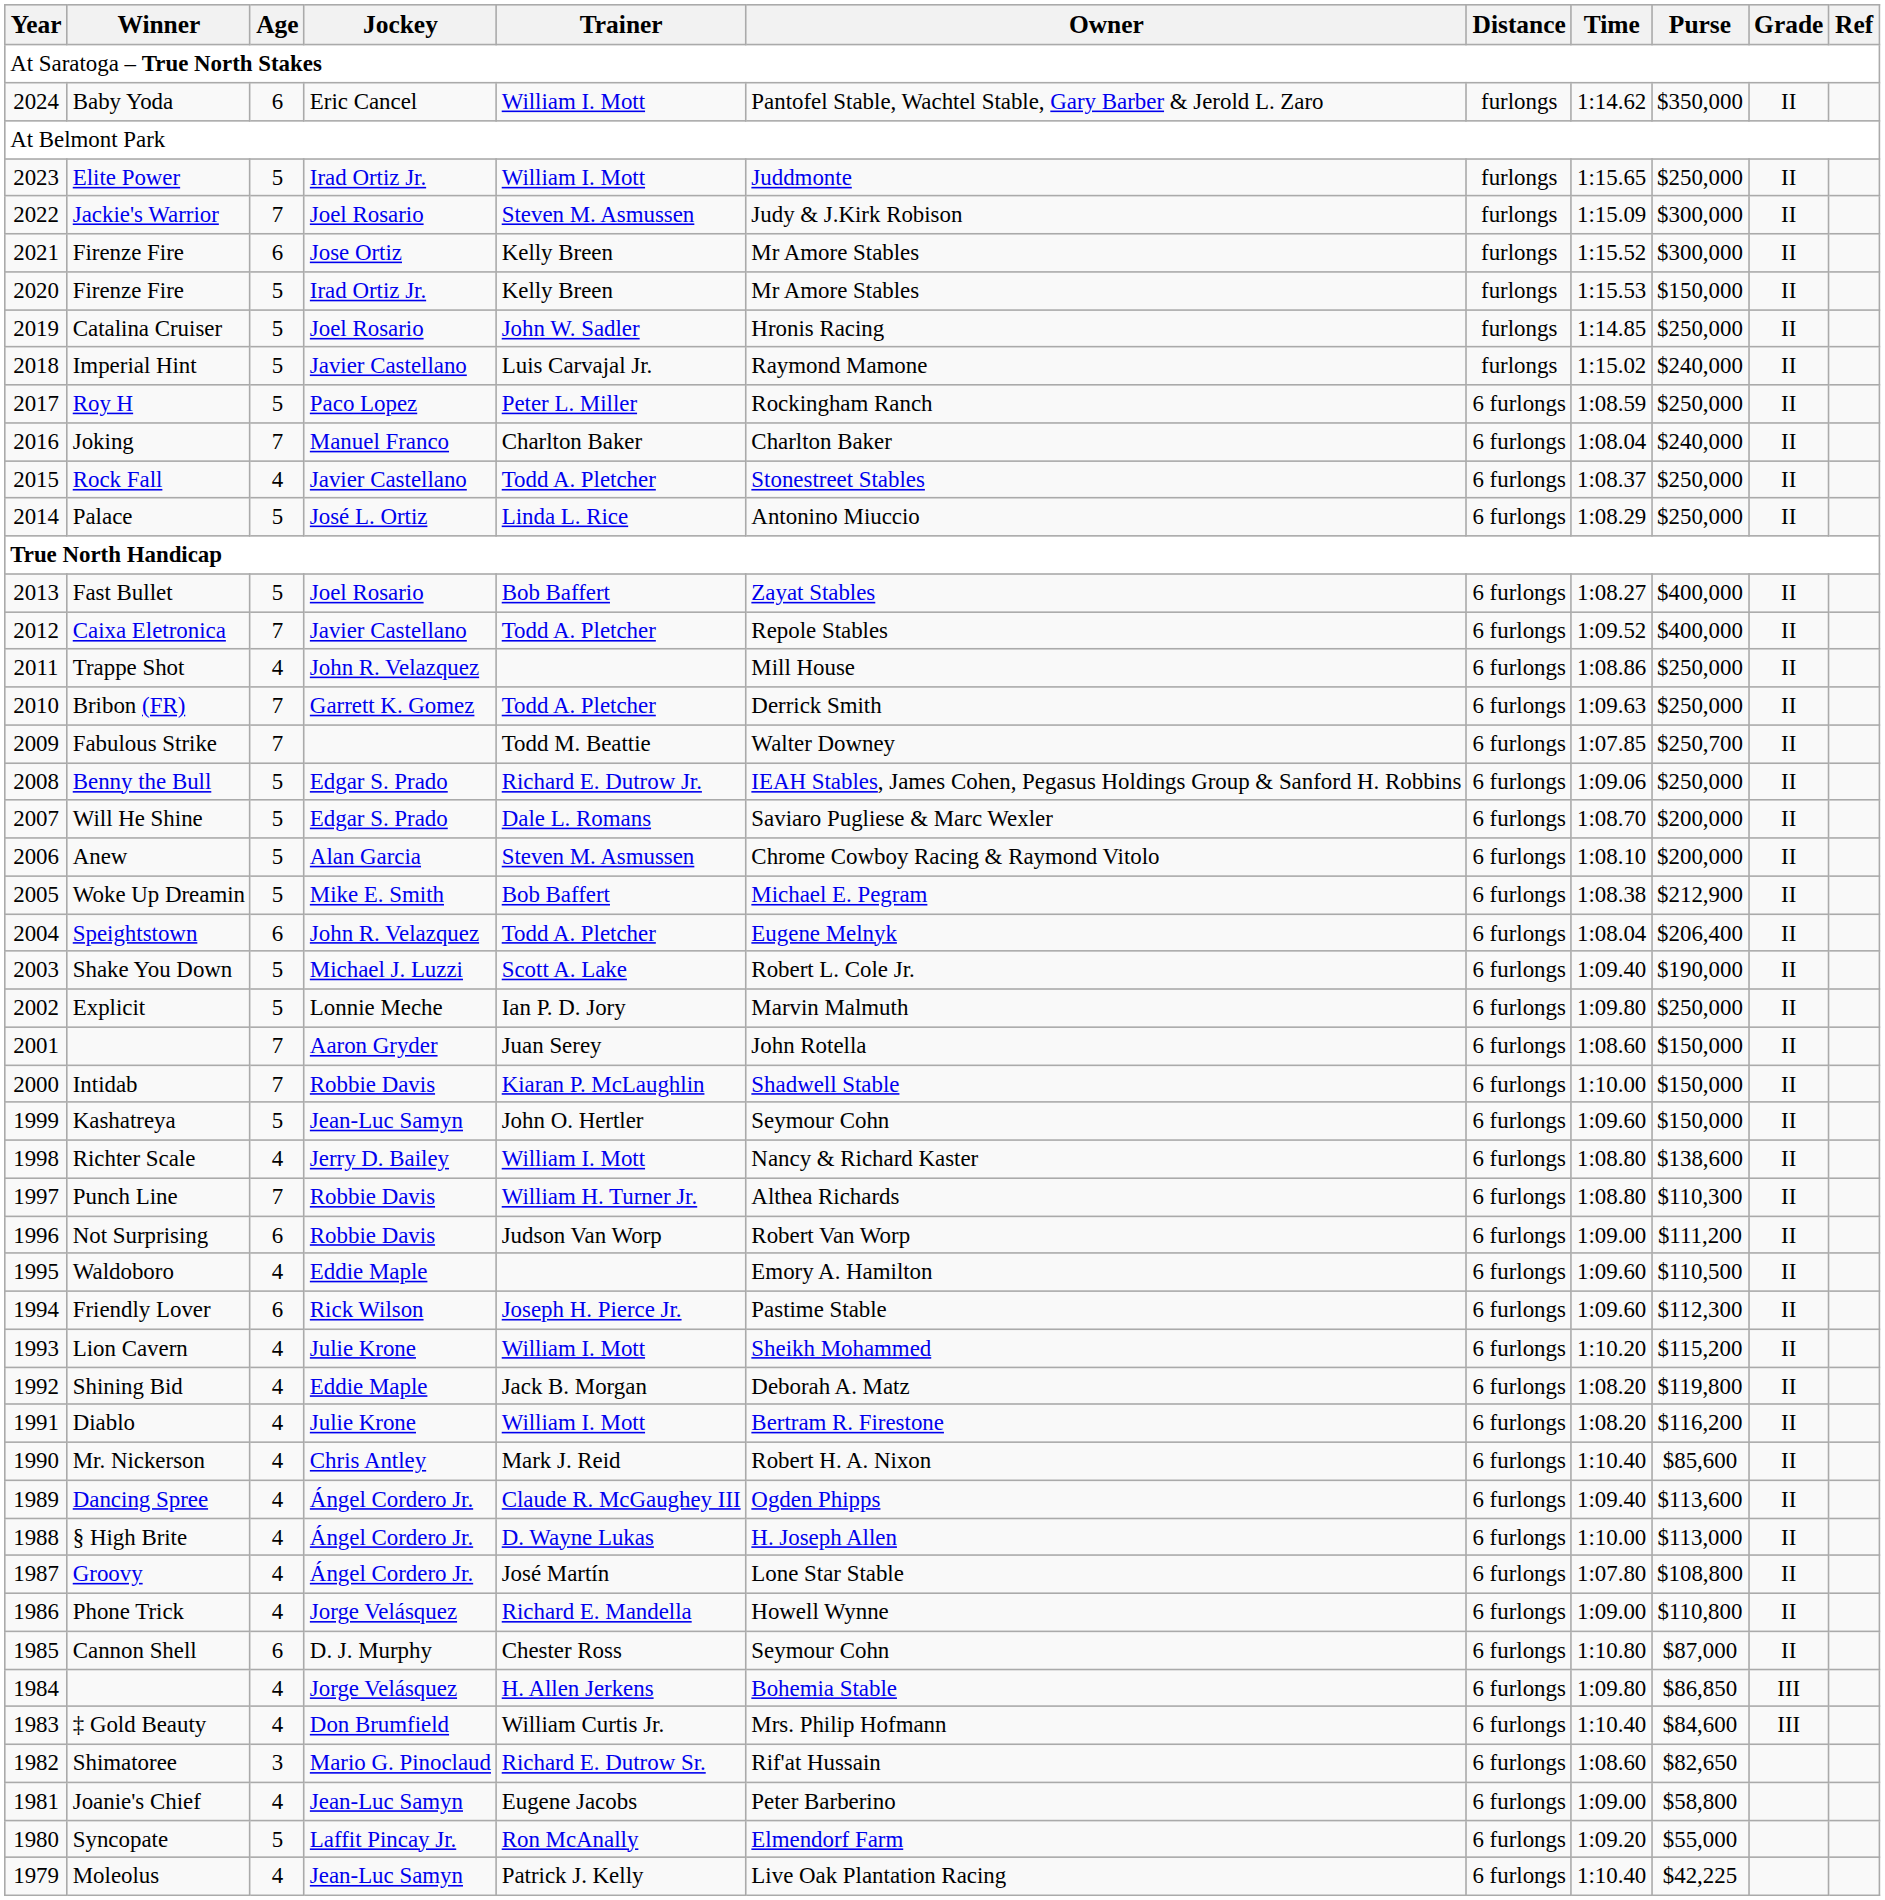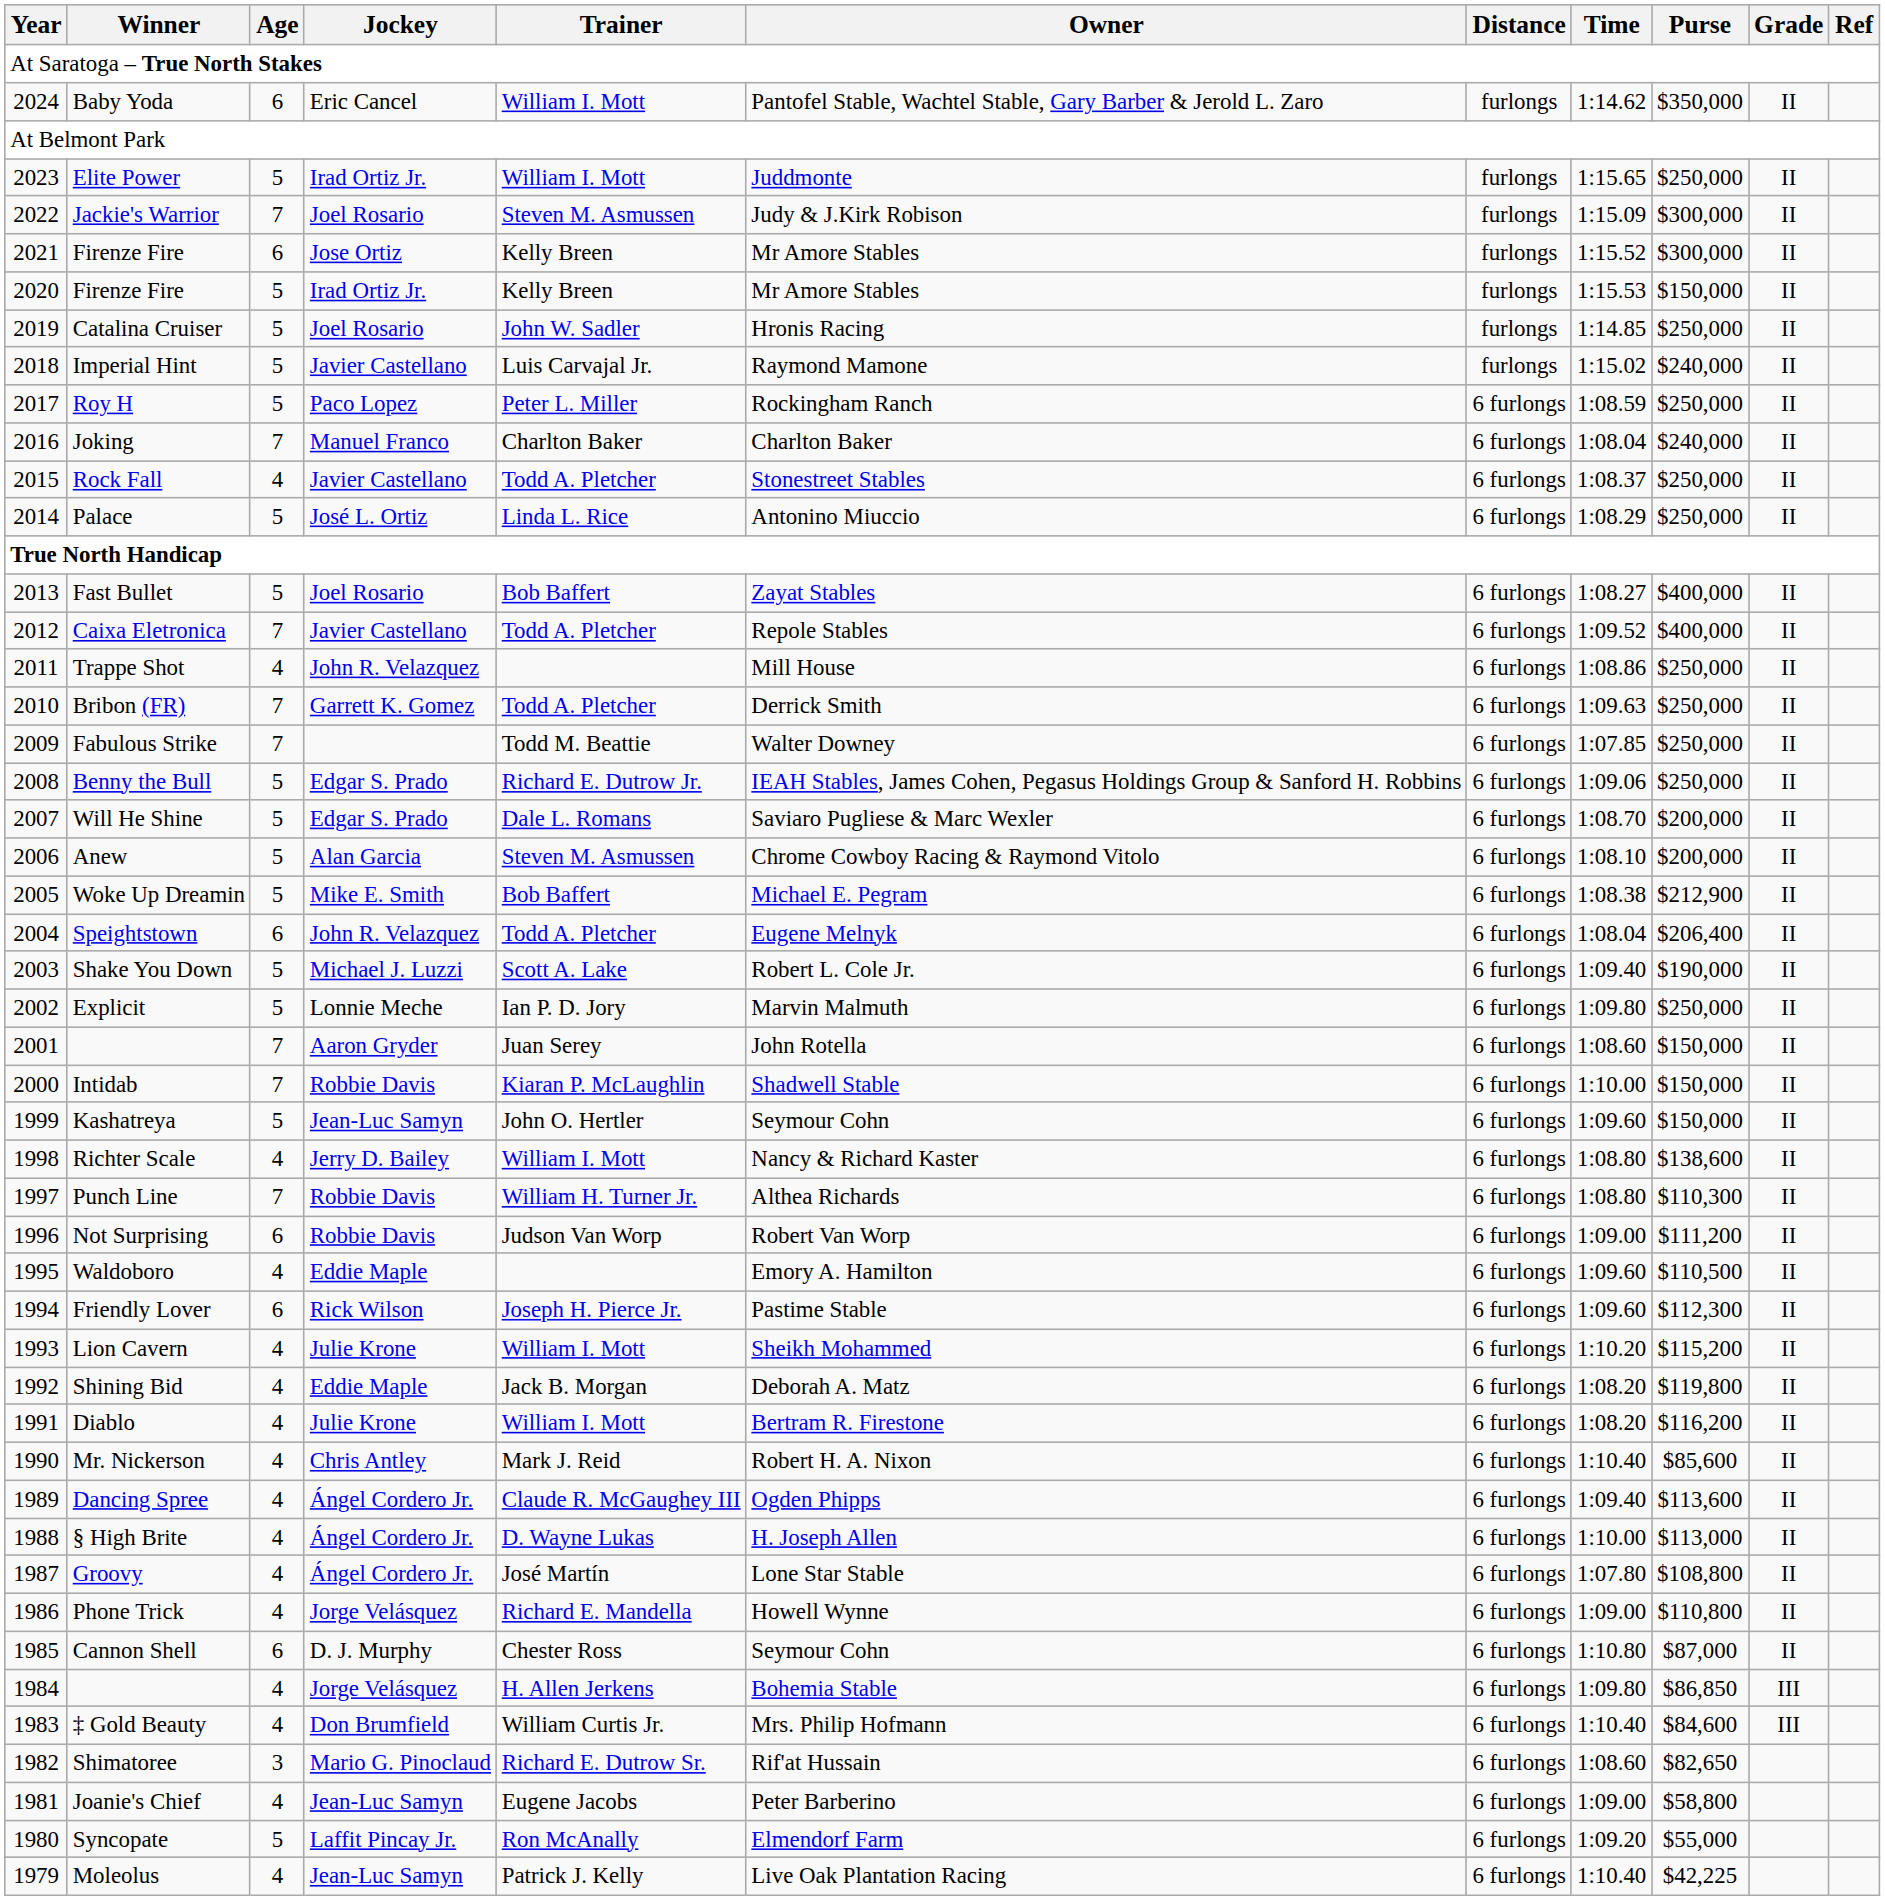Fabulous Strike | Purse: $250,700 -> $250,000
